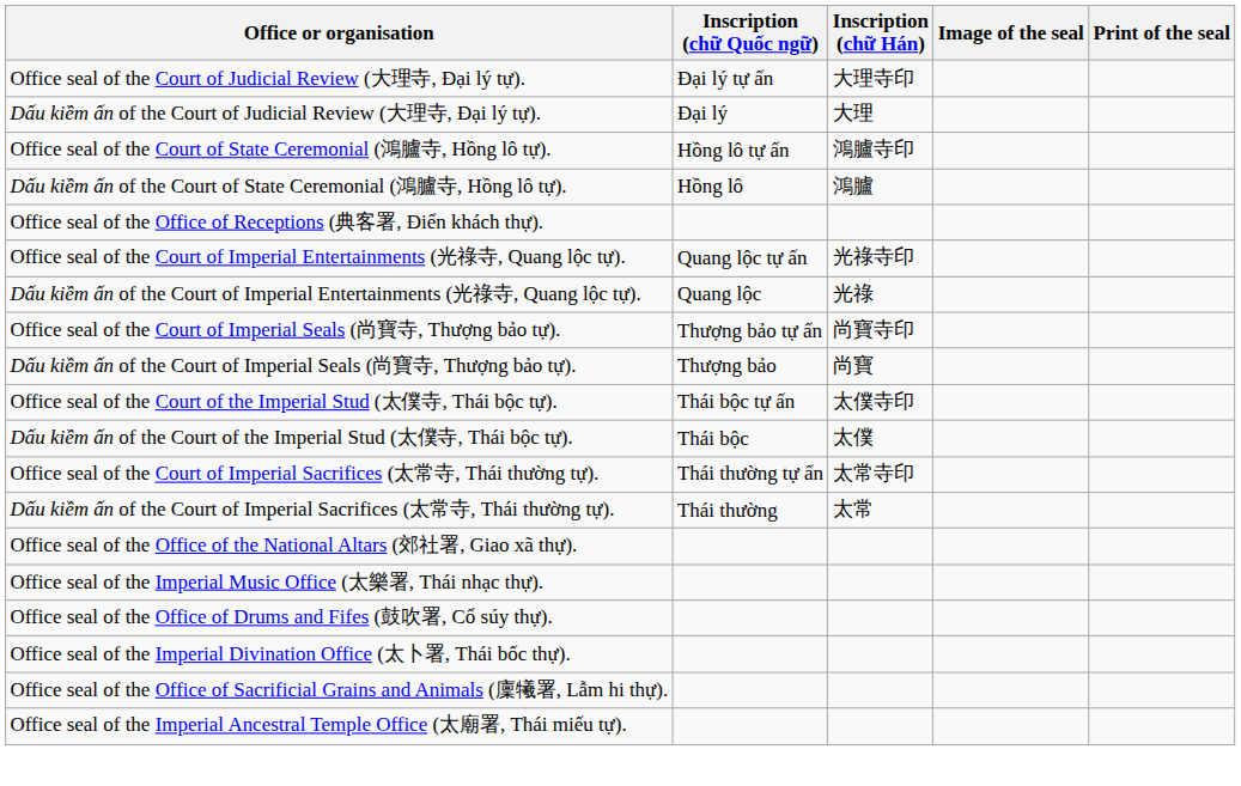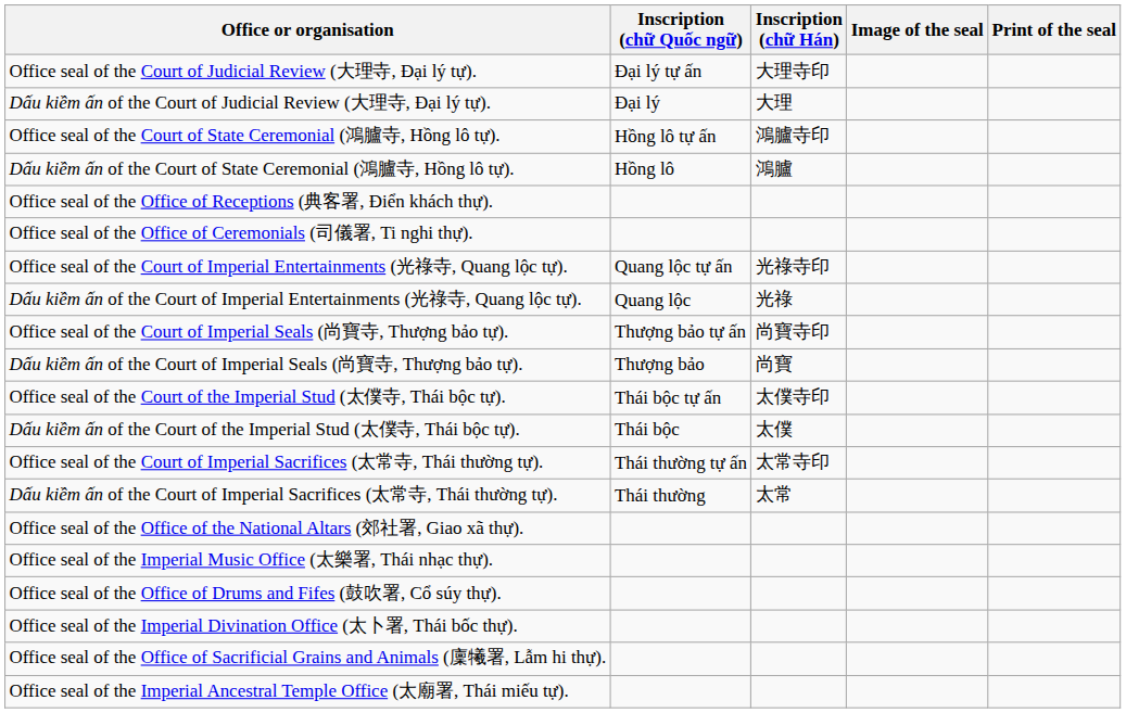+ row: Office seal of the Office of Ceremonials (司儀署, Ti nghi thự).
